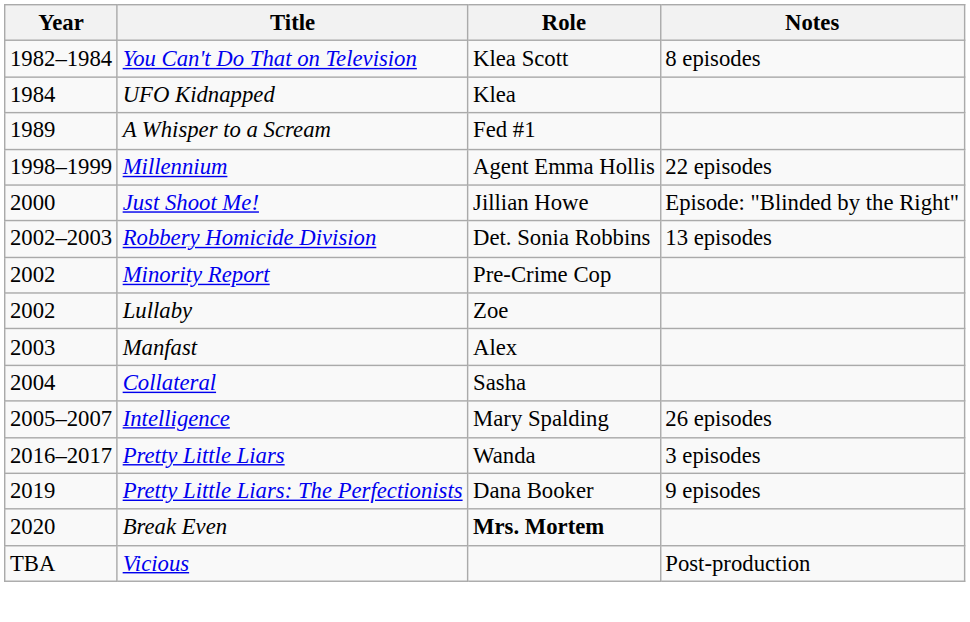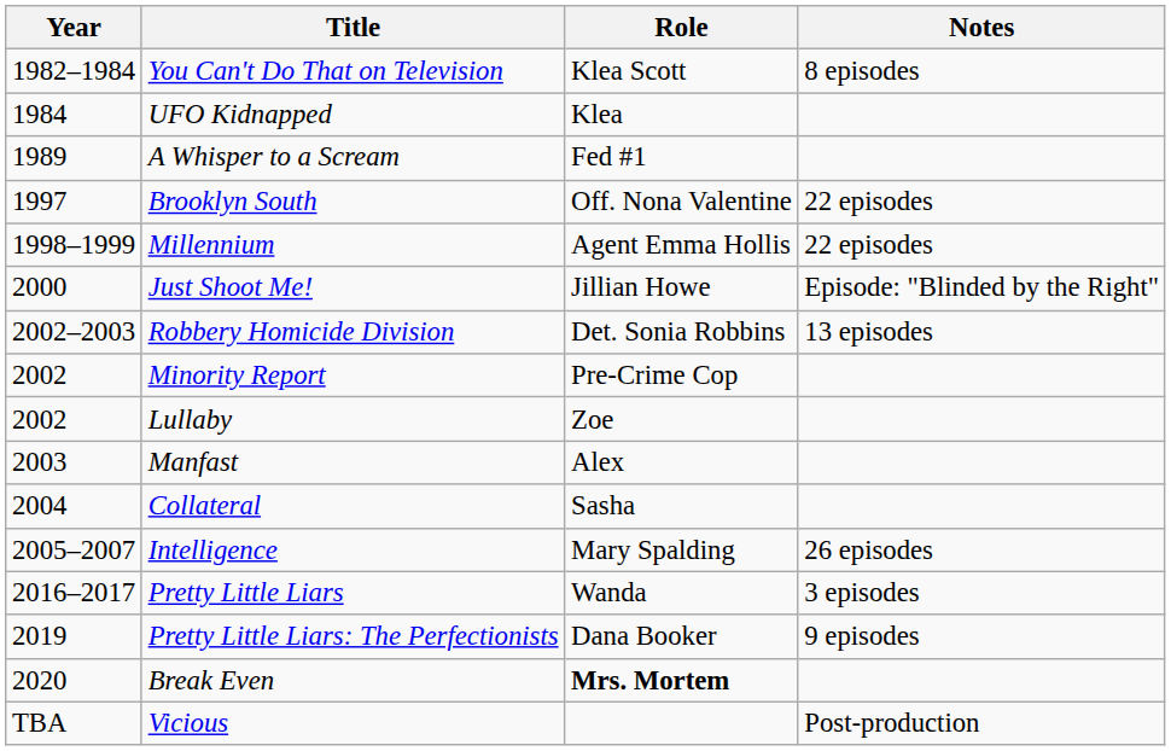+ row: 1997 | Brooklyn South | Off. Nona Valentine | 22 episodes
